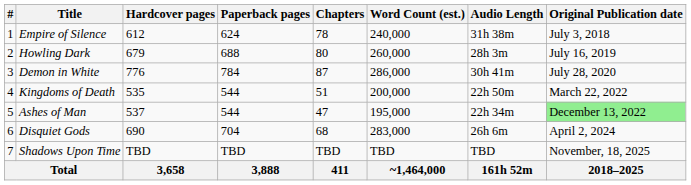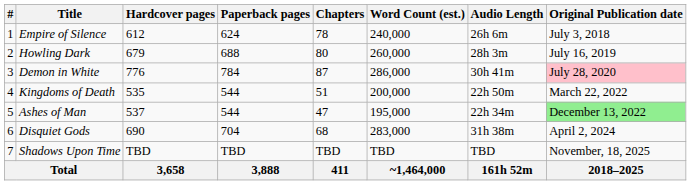Empire of Silence | Audio Length: 31h 38m -> 26h 6m
Demon in White | Original Publication date: no background -> pink background
Disquiet Gods | Audio Length: 26h 6m -> 31h 38m
